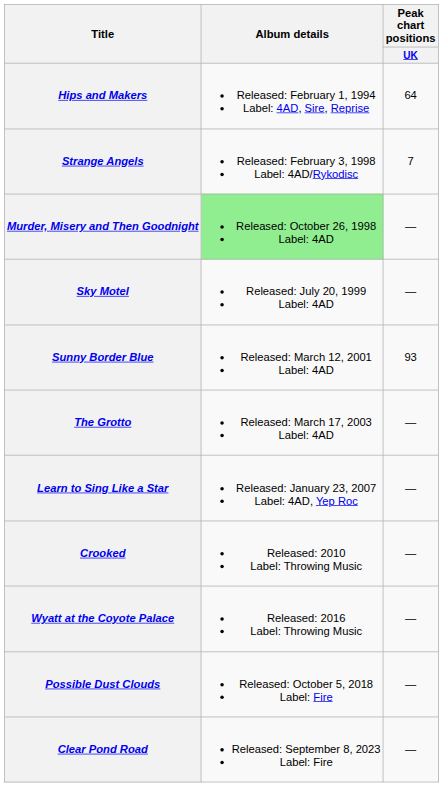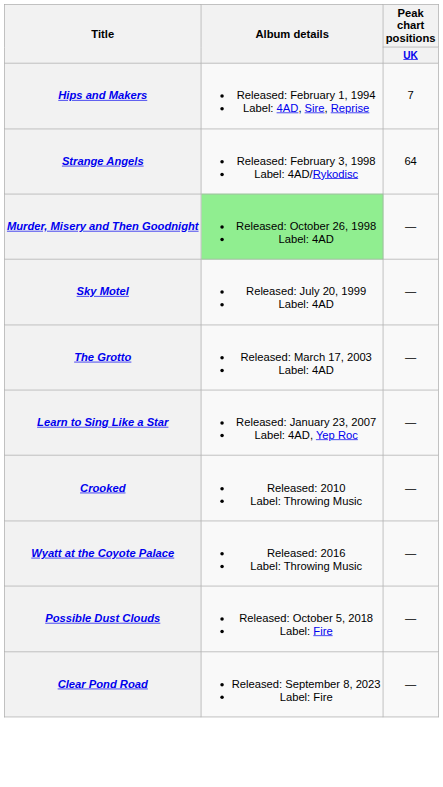Hips and Makers | Peak chart positions / UK: 64 -> 7
Strange Angels | Peak chart positions / UK: 7 -> 64
- row: Sunny Border Blue | Released: March 12, 2001 Label: 4AD | 93
